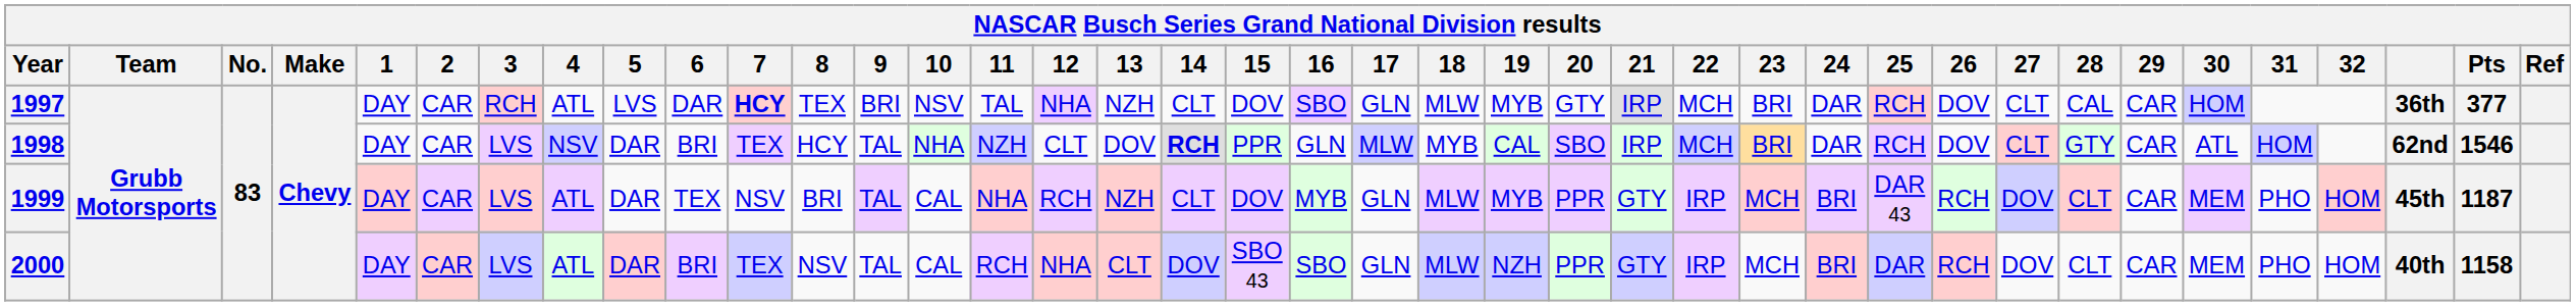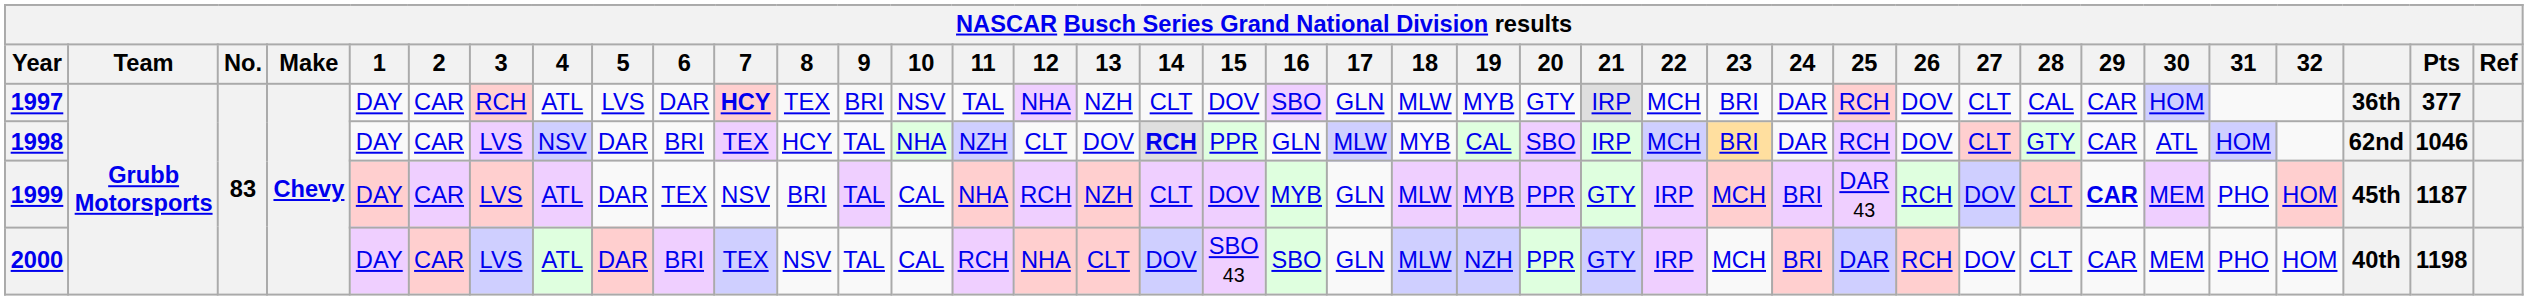1998 | Pts: 1546 -> 1046
1999 | 29: normal -> bold
2000 | Pts: 1158 -> 1198
